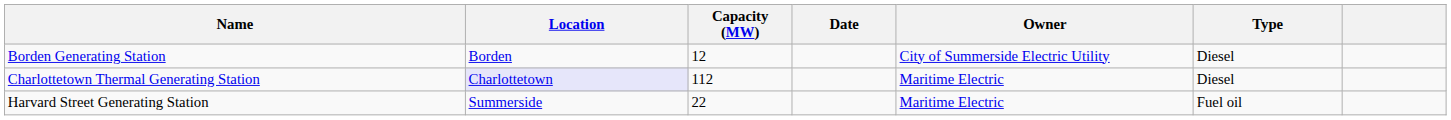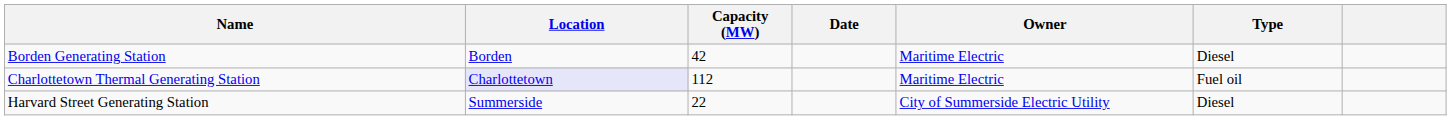Borden Generating Station | Capacity (MW): 12 -> 42
Borden Generating Station | Owner: City of Summerside Electric Utility -> Maritime Electric
Charlottetown Thermal Generating Station | Type: Diesel -> Fuel oil
Harvard Street Generating Station | Owner: Maritime Electric -> City of Summerside Electric Utility
Harvard Street Generating Station | Type: Fuel oil -> Diesel
